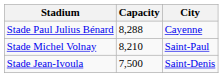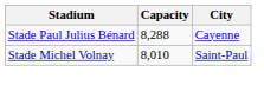Stade Michel Volnay | Capacity: 8,210 -> 8,010
- row: Stade Jean-Ivoula | 7,500 | Saint-Denis
